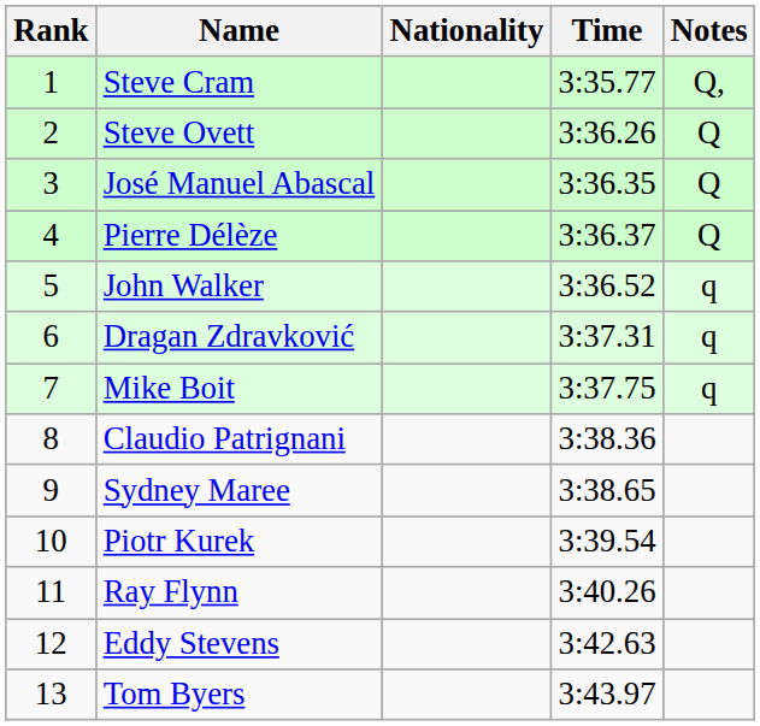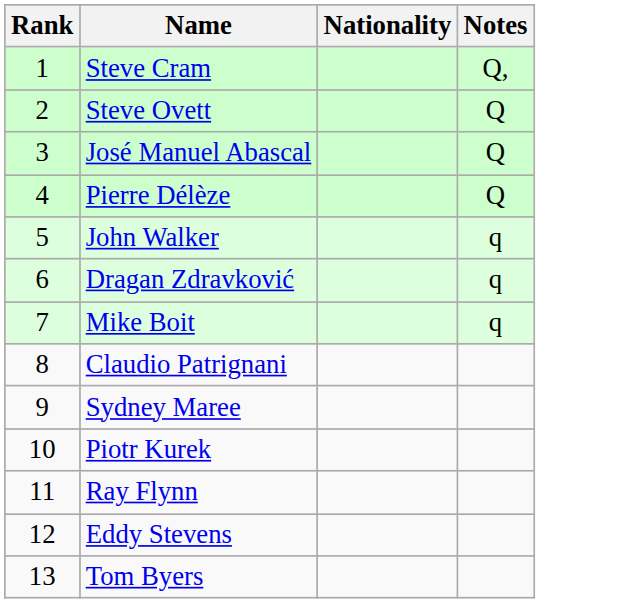- column: Time | 3:35.77 | 3:36.26 | 3:36.35 | 3:36.37 | 3:36.52 | 3:37.31 | 3:37.75 | 3:38.36 | 3:38.65 | 3:39.54 | 3:40.26 | 3:42.63 | 3:43.97
